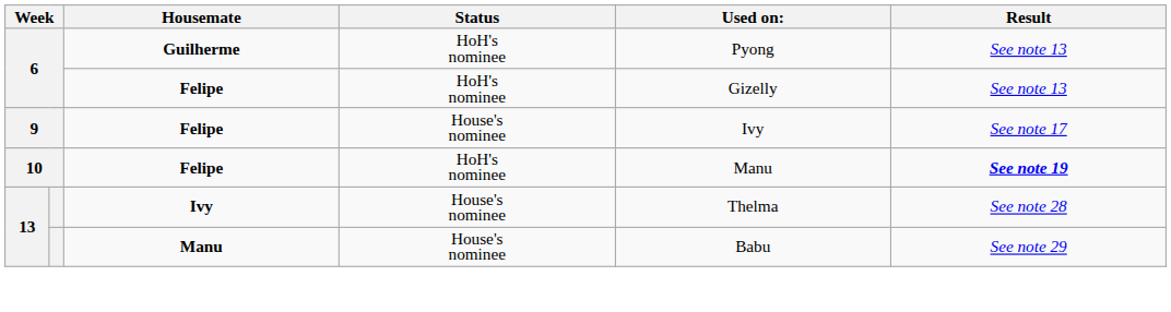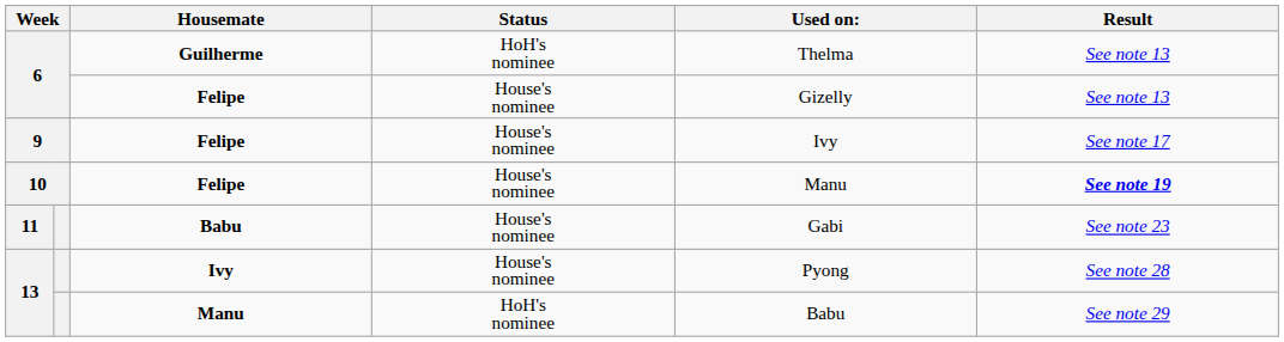6 / Guilherme | Used on:: Pyong -> Thelma
6 / Felipe | Status: HoH's nominee -> House's nominee
10 | Status: HoH's nominee -> House's nominee
+ row: 11 | Babu | House's nominee | Gabi | See note 23
13 / Ivy | Used on:: Thelma -> Pyong
13 / Manu | Status: House's nominee -> HoH's nominee
